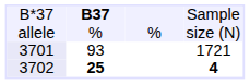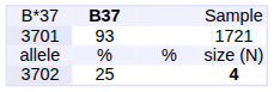rows swapped: allele <-> 3701
3702 | column 2: bold -> normal
